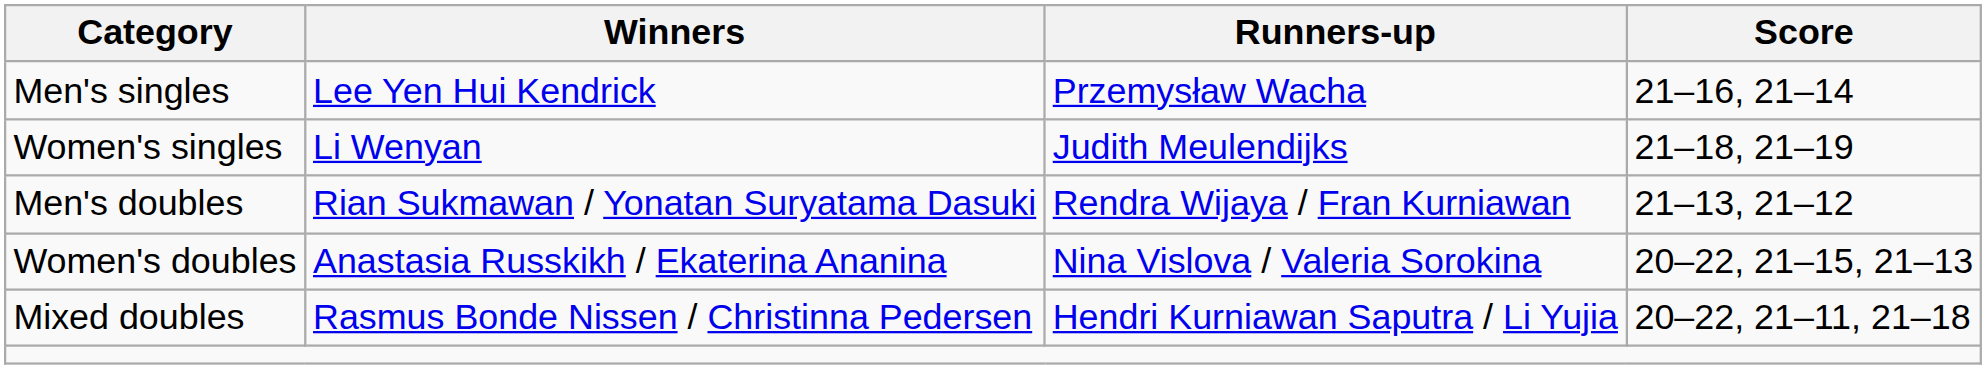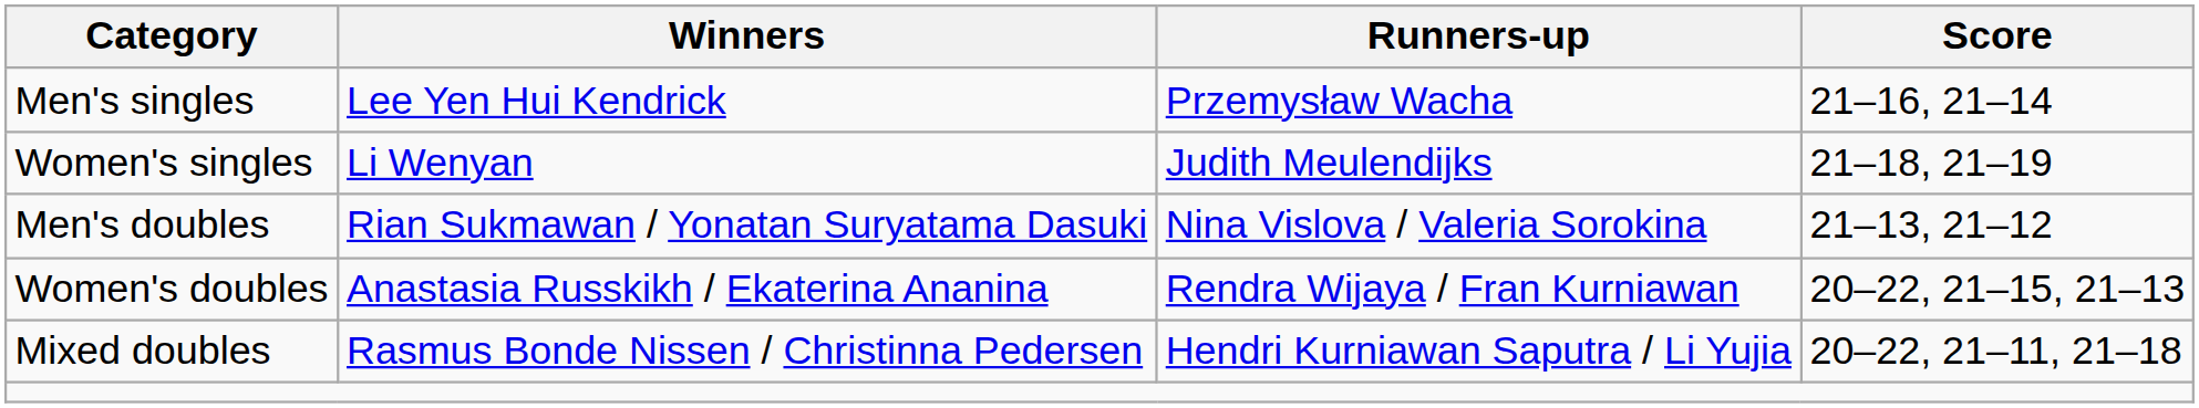Men's doubles | Runners-up: Rendra Wijaya / Fran Kurniawan -> Nina Vislova / Valeria Sorokina
Women's doubles | Runners-up: Nina Vislova / Valeria Sorokina -> Rendra Wijaya / Fran Kurniawan
